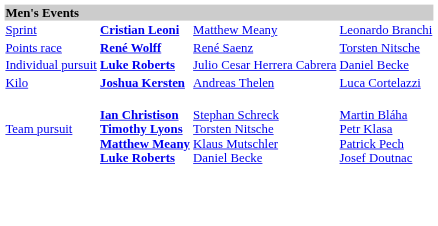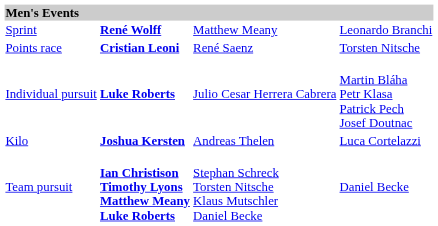Sprint | column 2: Cristian Leoni -> René Wolff
Points race | column 2: René Wolff -> Cristian Leoni
Individual pursuit | column 4: Daniel Becke -> Martin Bláha Petr Klasa Patrick Pech Josef Doutnac
Team pursuit | column 4: Martin Bláha Petr Klasa Patrick Pech Josef Doutnac -> Daniel Becke
